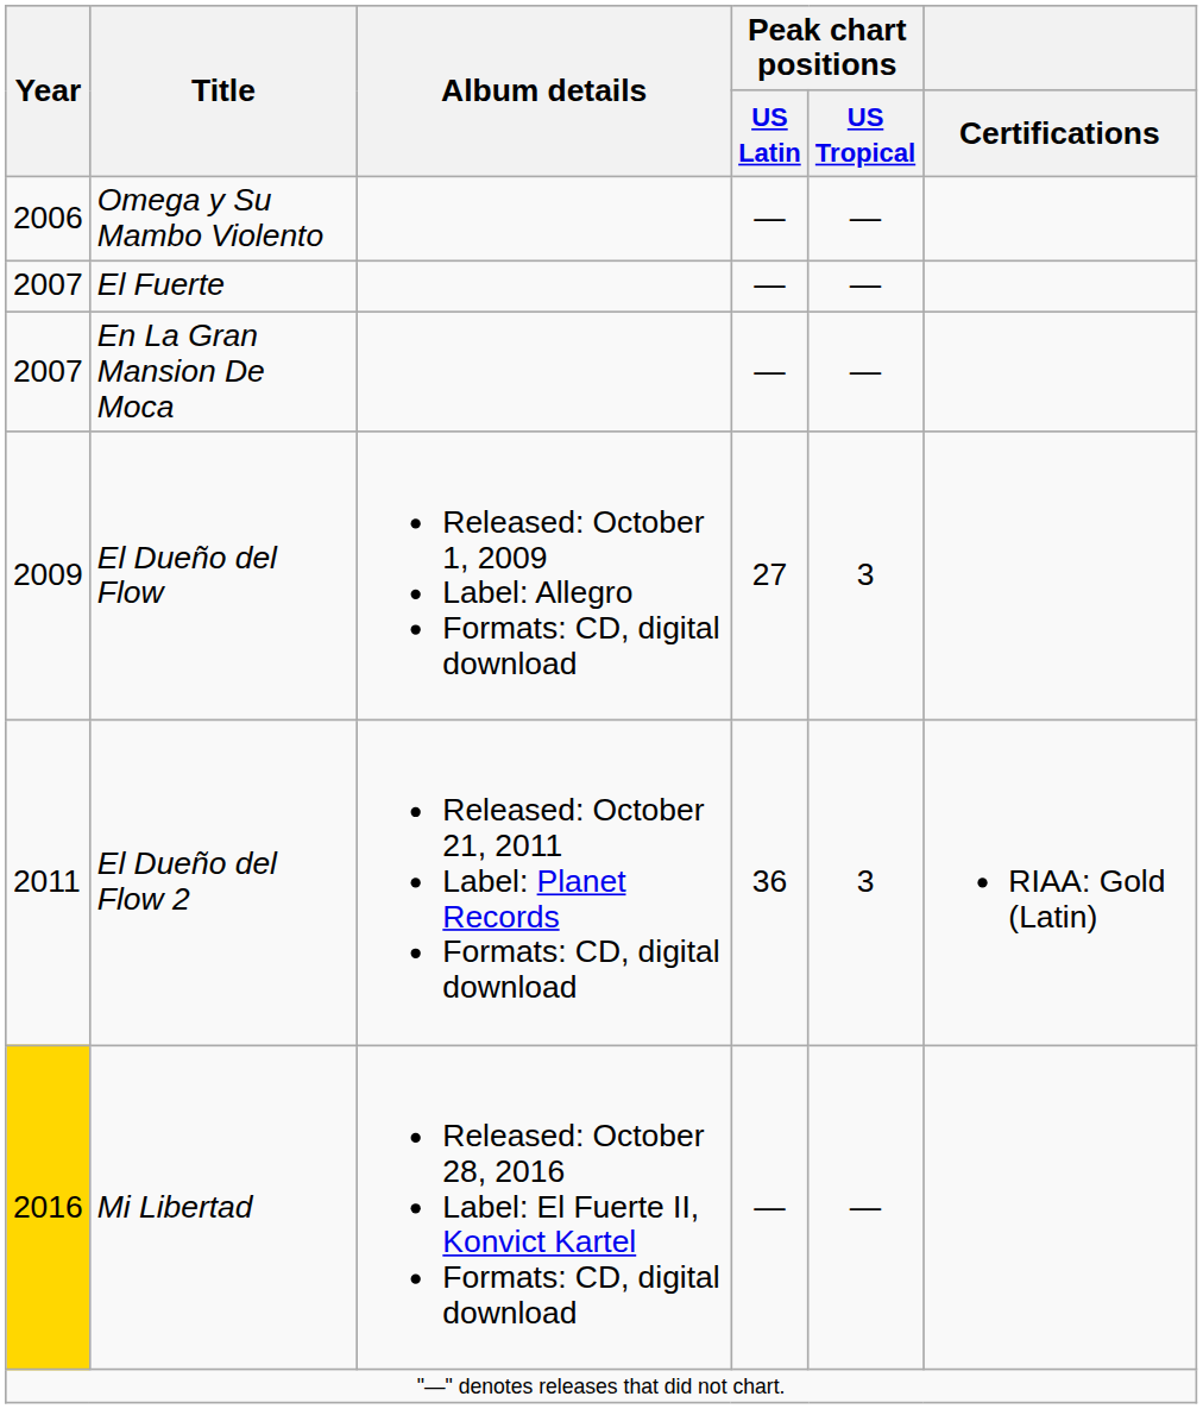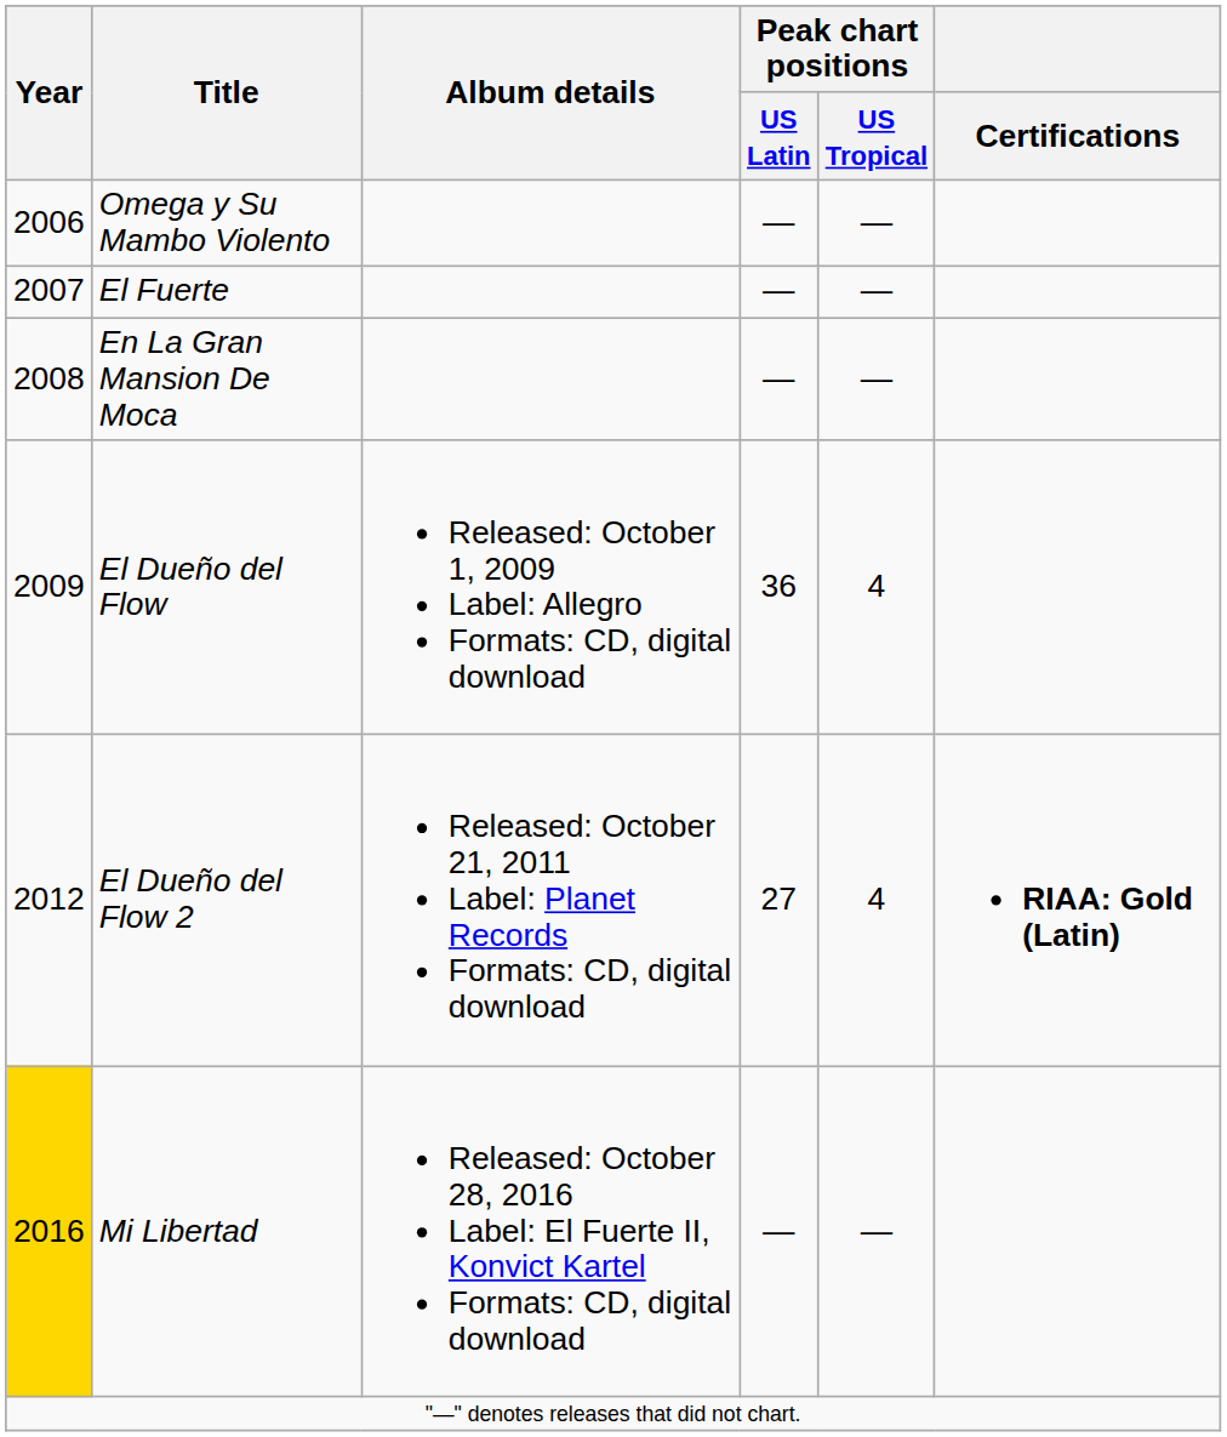En La Gran Mansion De Moca | Year: 2007 -> 2008
El Dueño del Flow | Peak chart positions / US Latin: 27 -> 36
El Dueño del Flow | Peak chart positions / US Tropical: 3 -> 4
El Dueño del Flow 2 | Year: 2011 -> 2012
El Dueño del Flow 2 | Peak chart positions / US Latin: 36 -> 27
El Dueño del Flow 2 | Peak chart positions / US Tropical: 3 -> 4
El Dueño del Flow 2 | Certifications: normal -> bold
